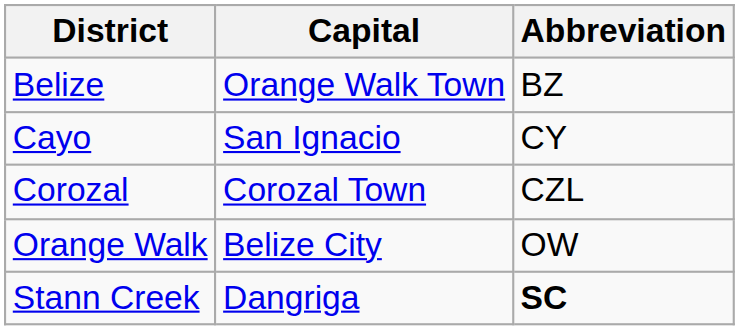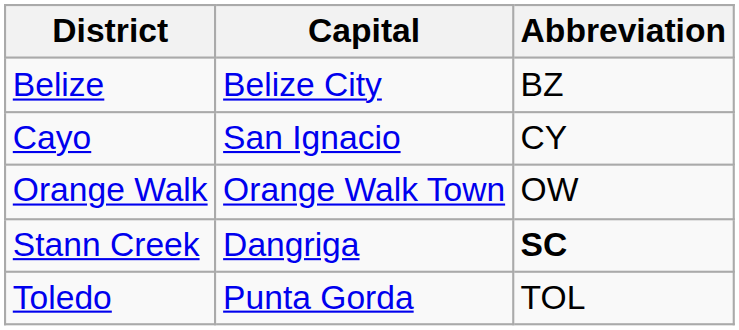Belize | Capital: Orange Walk Town -> Belize City
- row: Corozal | Corozal Town | CZL
Orange Walk | Capital: Belize City -> Orange Walk Town
+ row: Toledo | Punta Gorda | TOL
